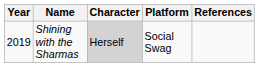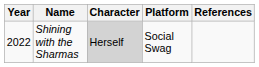Shining with the Sharmas | Year: 2019 -> 2022
